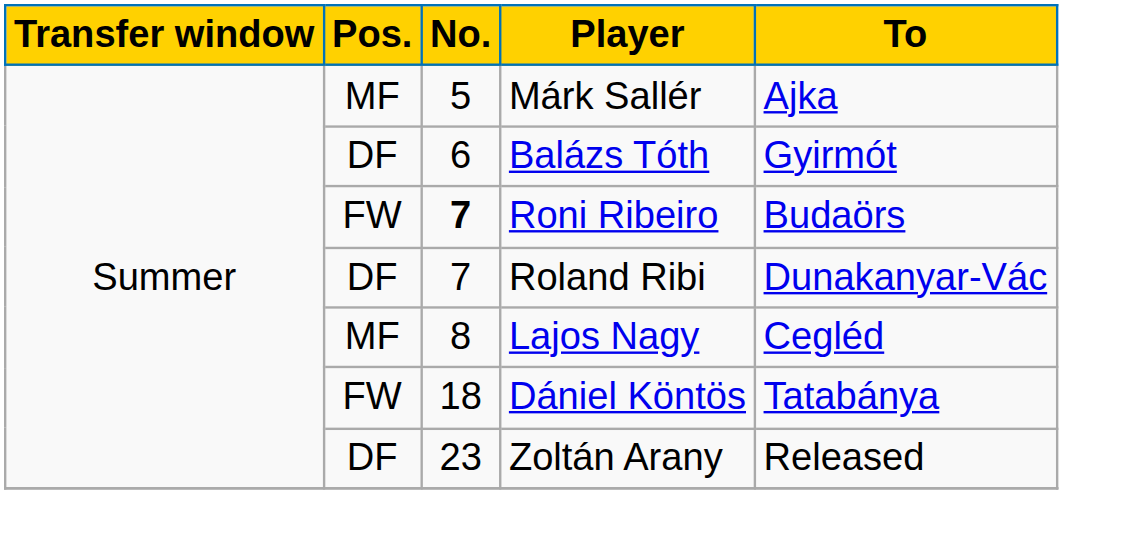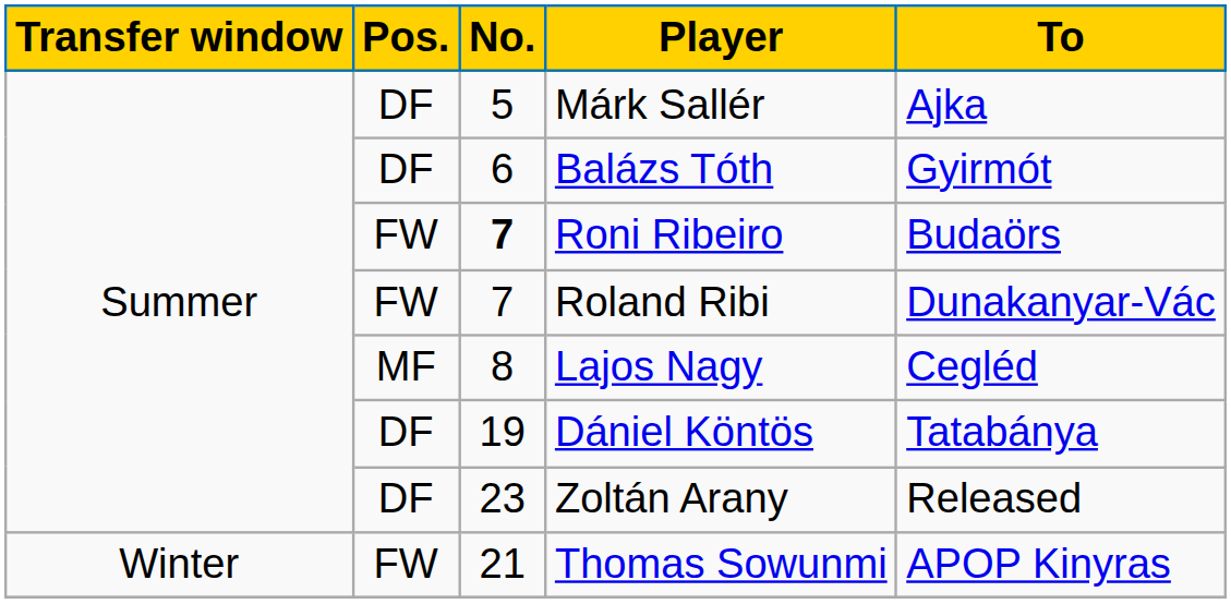Márk Sallér | Pos.: MF -> DF
Roland Ribi | Pos.: DF -> FW
Dániel Köntös | Pos.: FW -> DF
Dániel Köntös | No.: 18 -> 19
+ row: Winter | FW | 21 | Thomas Sowunmi | APOP Kinyras
